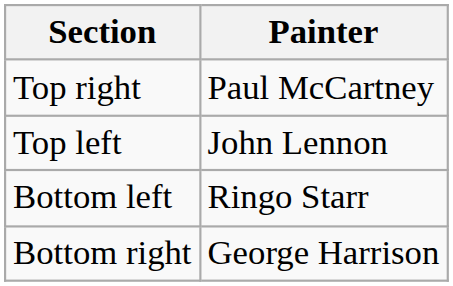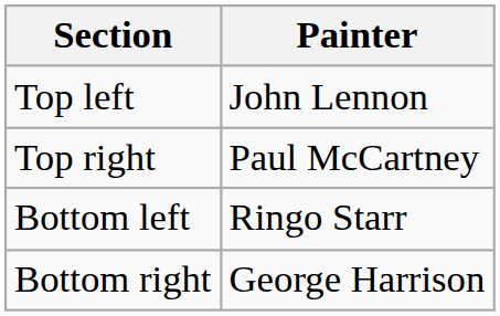rows swapped: Top left <-> Top right
